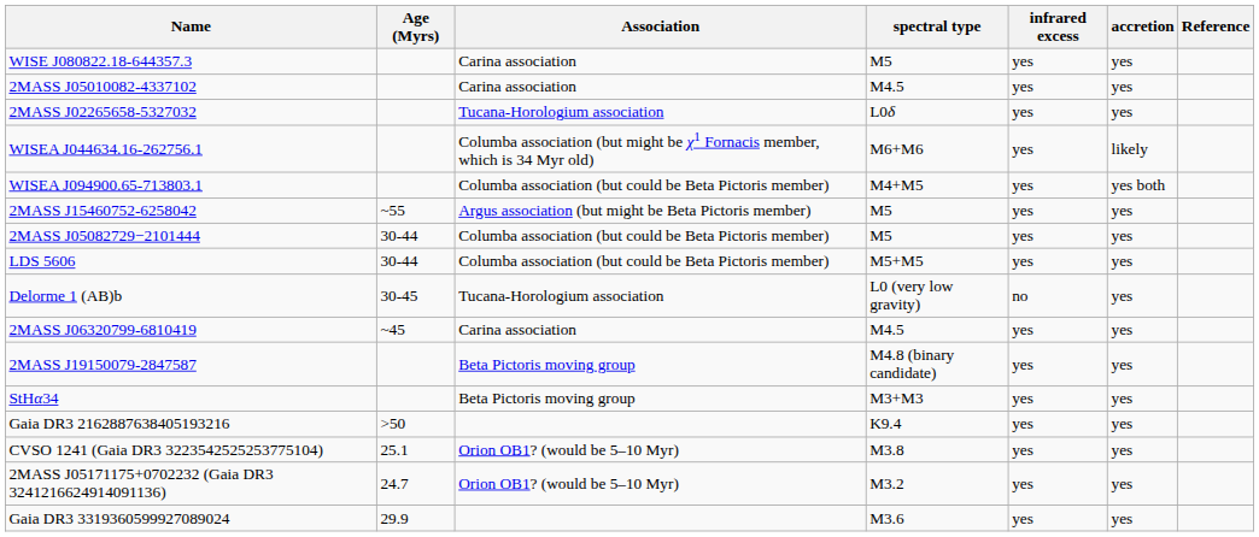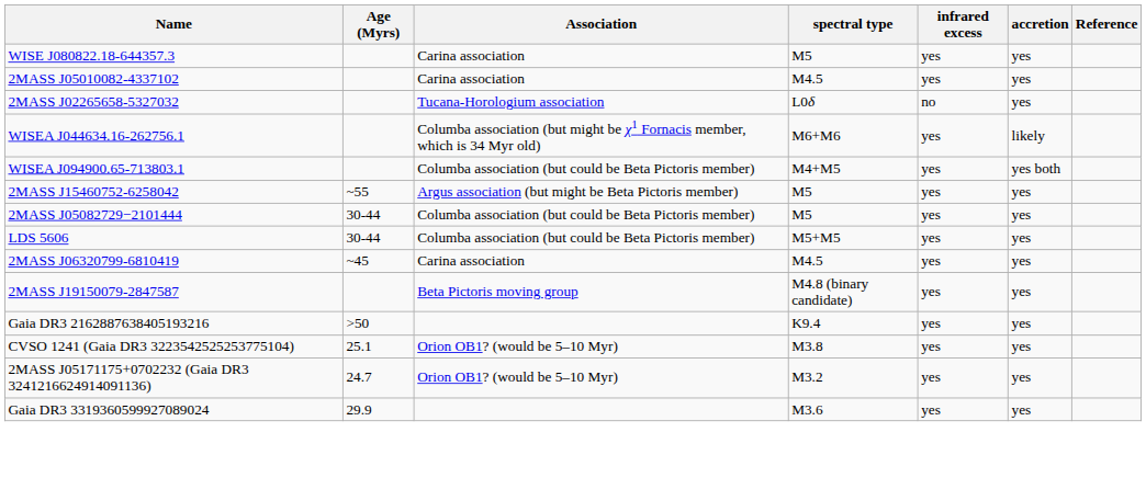2MASS J02265658-5327032 | infrared excess: yes -> no
- row: Delorme 1 (AB)b | 30-45 | Tucana-Horologium association | L0 (very low gravity) | no | yes
- row: StHα34 | Beta Pictoris moving group | M3+M3 | yes | yes
